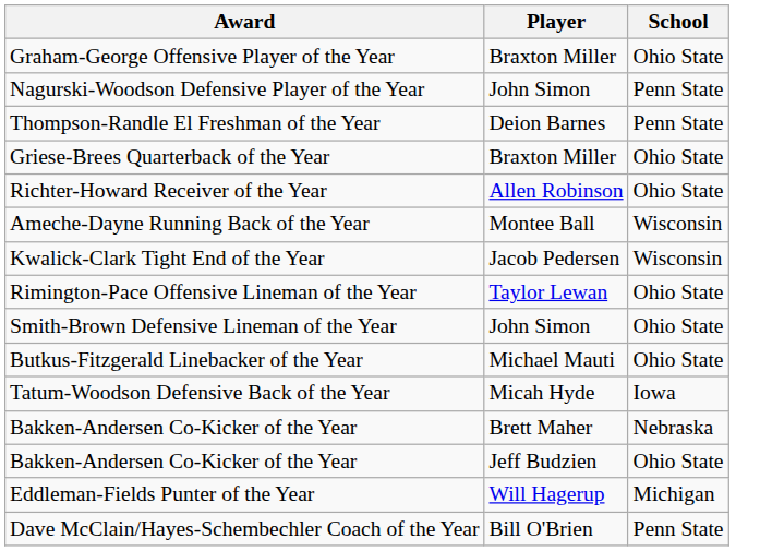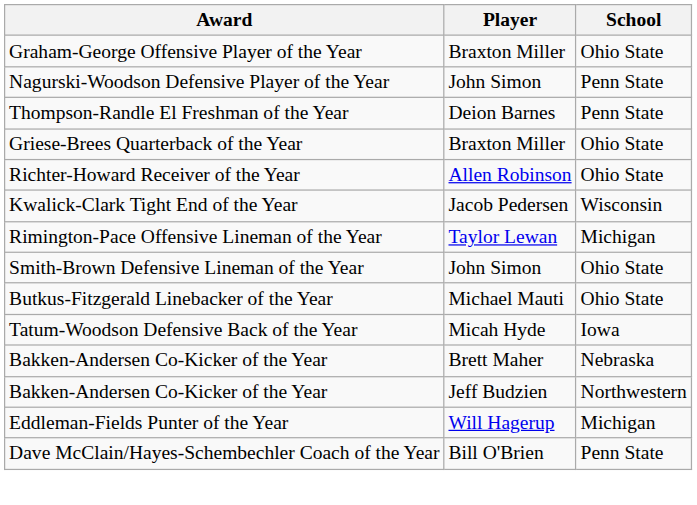- row: Ameche-Dayne Running Back of the Year | Montee Ball | Wisconsin
Rimington-Pace Offensive Lineman of the Year | School: Ohio State -> Michigan
Bakken-Andersen Co-Kicker of the Year / Jeff Budzien | School: Ohio State -> Northwestern
